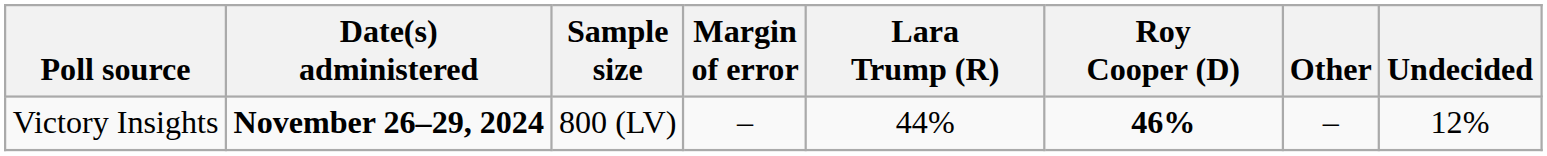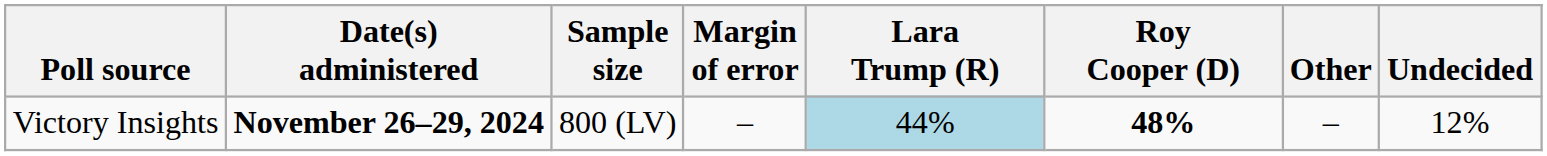Victory Insights | Lara Trump (R): no background -> lightblue background
Victory Insights | Roy Cooper (D): 46% -> 48%
